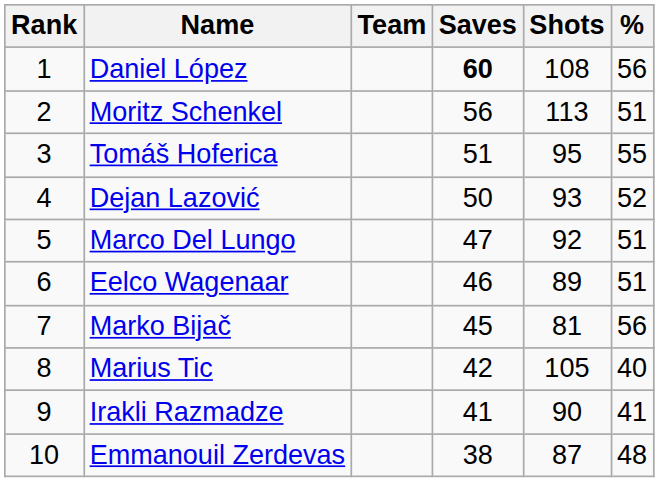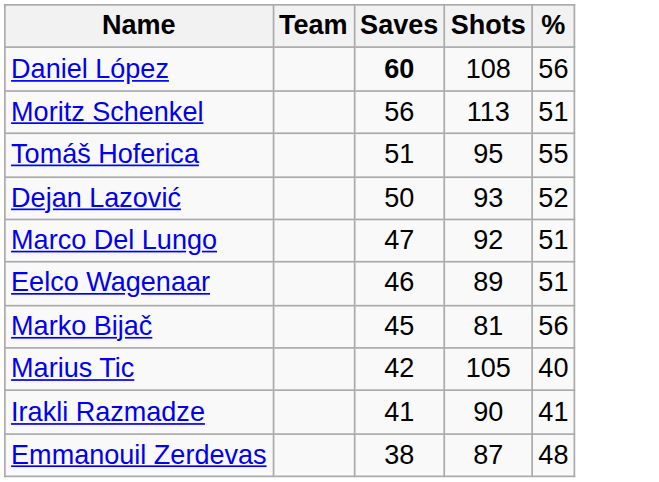- column: Rank | 1 | 2 | 3 | 4 | 5 | 6 | 7 | 8 | 9 | 10
